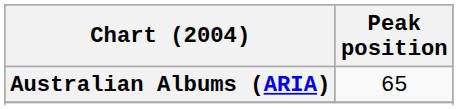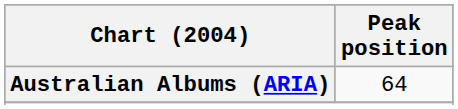Australian Albums (ARIA) | Peak position: 65 -> 64
